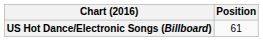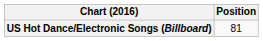US Hot Dance/Electronic Songs (Billboard) | Position: 61 -> 81
